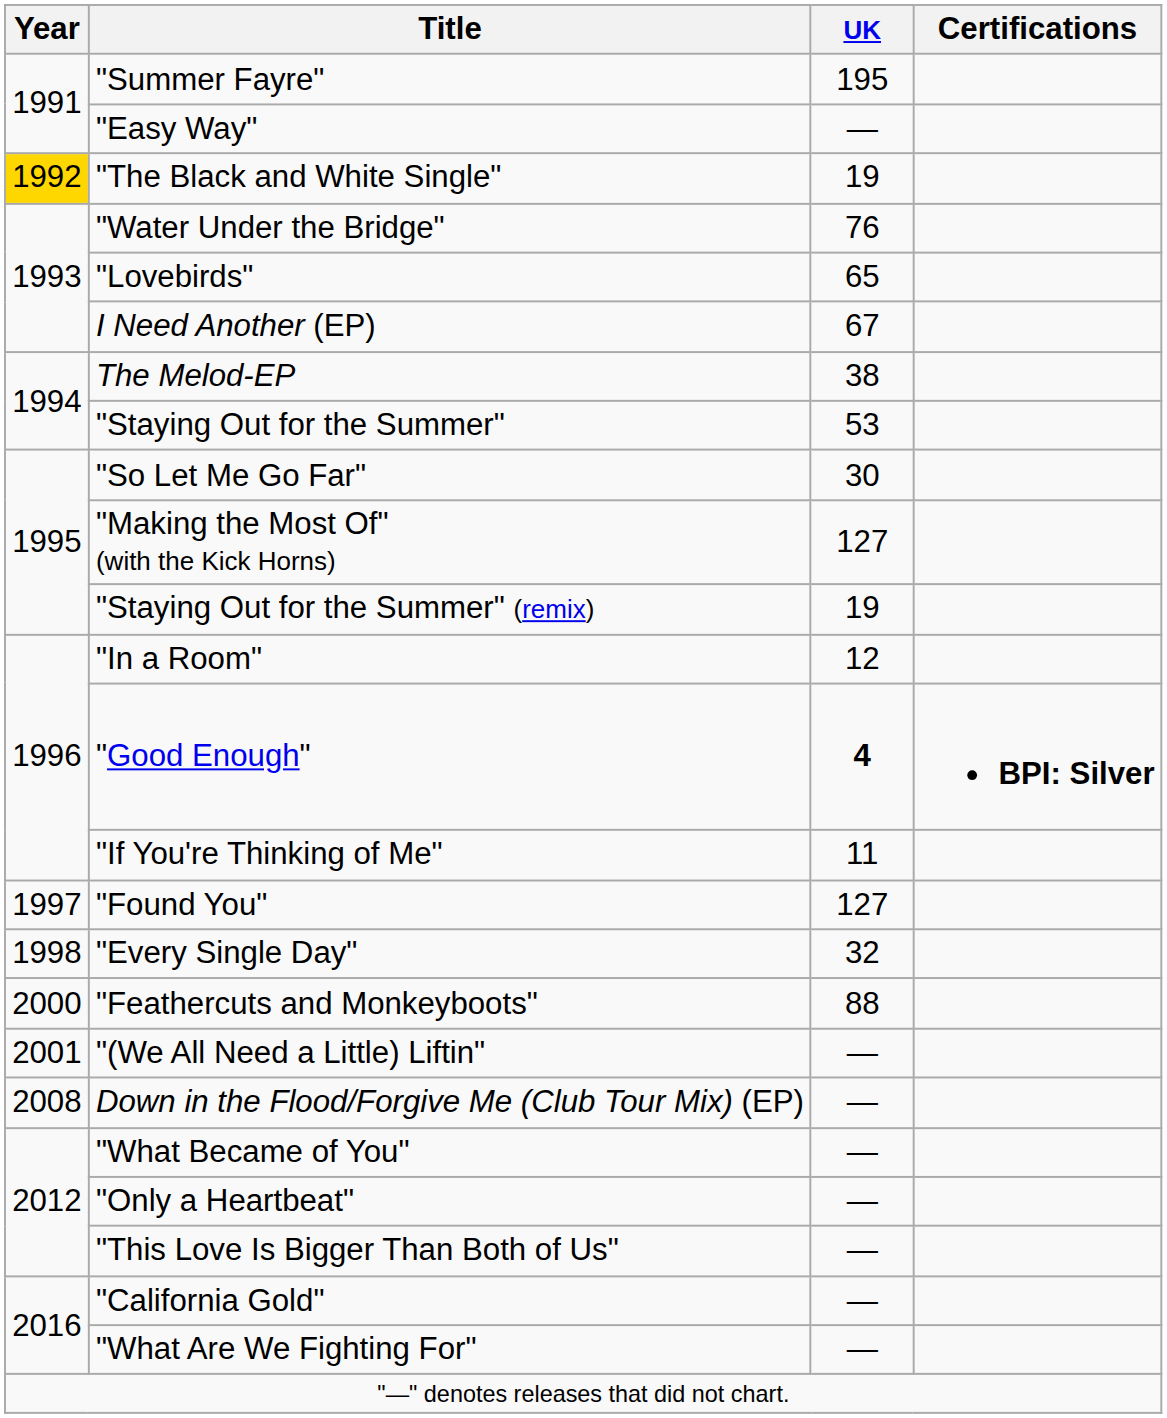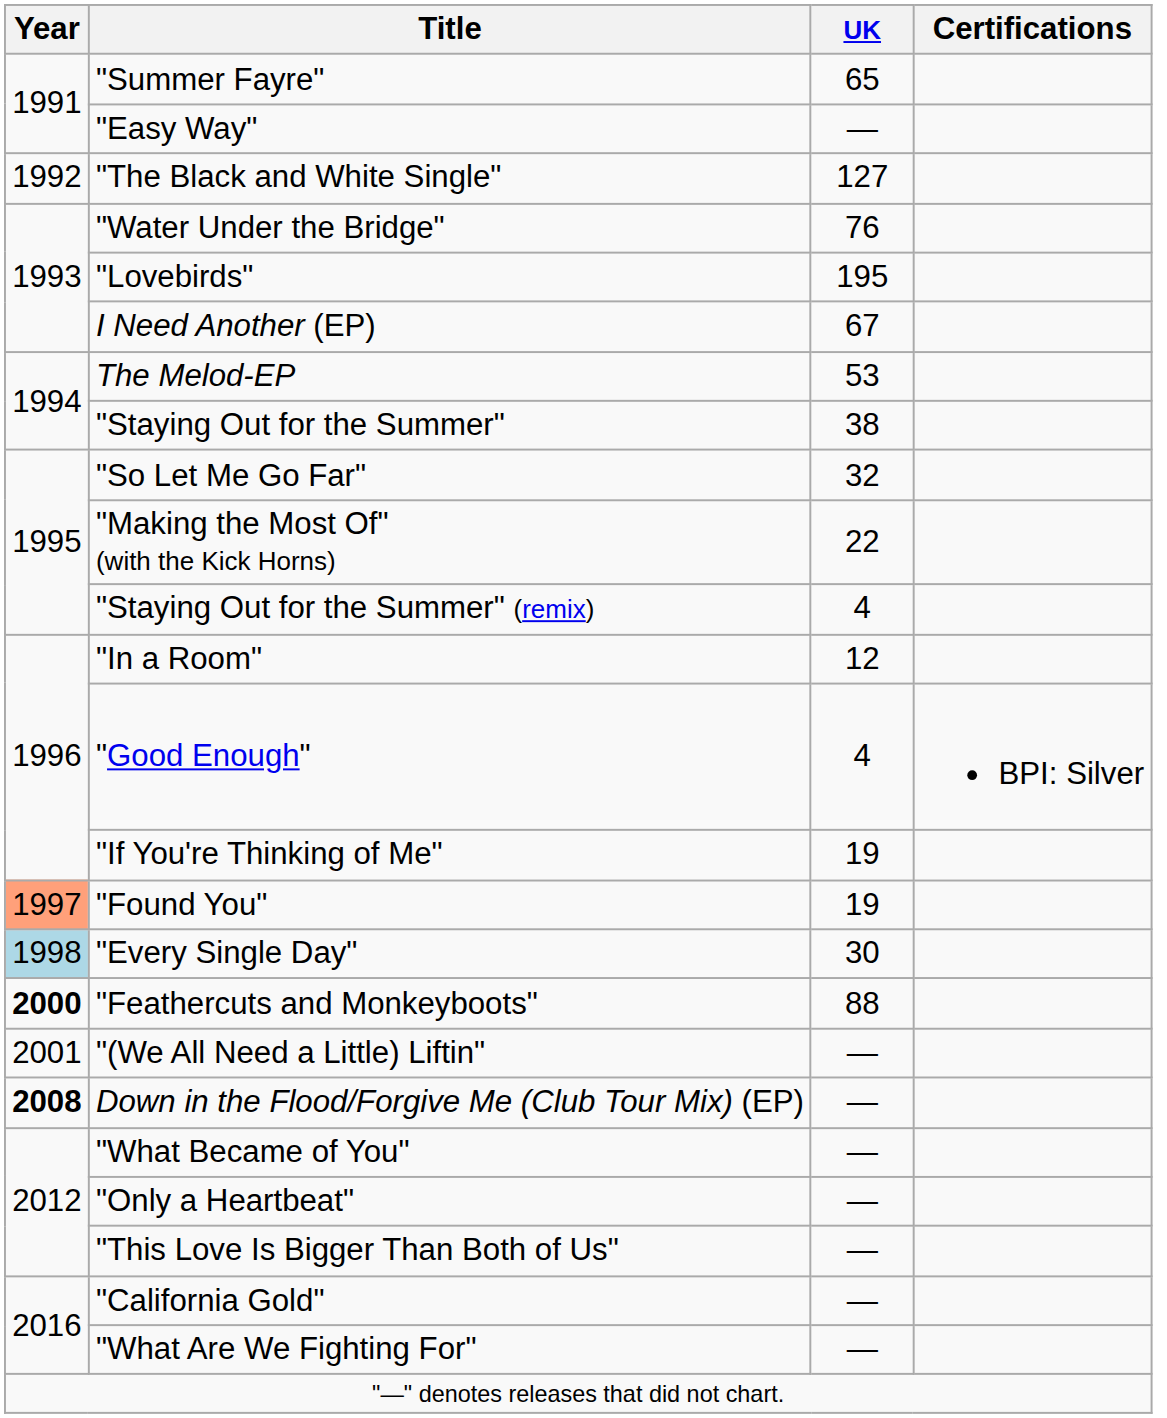"Summer Fayre" | UK: 195 -> 65
"The Black and White Single" | Year: gold background -> no background
"The Black and White Single" | UK: 19 -> 127
"Lovebirds" | UK: 65 -> 195
The Melod-EP | UK: 38 -> 53
"Staying Out for the Summer" | UK: 53 -> 38
"So Let Me Go Far" | UK: 30 -> 32
"Making the Most Of" (with the Kick Horns) | UK: 127 -> 22
"Staying Out for the Summer" (remix) | UK: 19 -> 4
"Good Enough" | UK: bold -> normal
"Good Enough" | Certifications: bold -> normal
"If You're Thinking of Me" | UK: 11 -> 19
"Found You" | Year: no background -> lightsalmon background
"Found You" | UK: 127 -> 19
"Every Single Day" | Year: no background -> lightblue background
"Every Single Day" | UK: 32 -> 30
"Feathercuts and Monkeyboots" | Year: normal -> bold
Down in the Flood/Forgive Me (Club Tour Mix) (EP) | Year: normal -> bold
